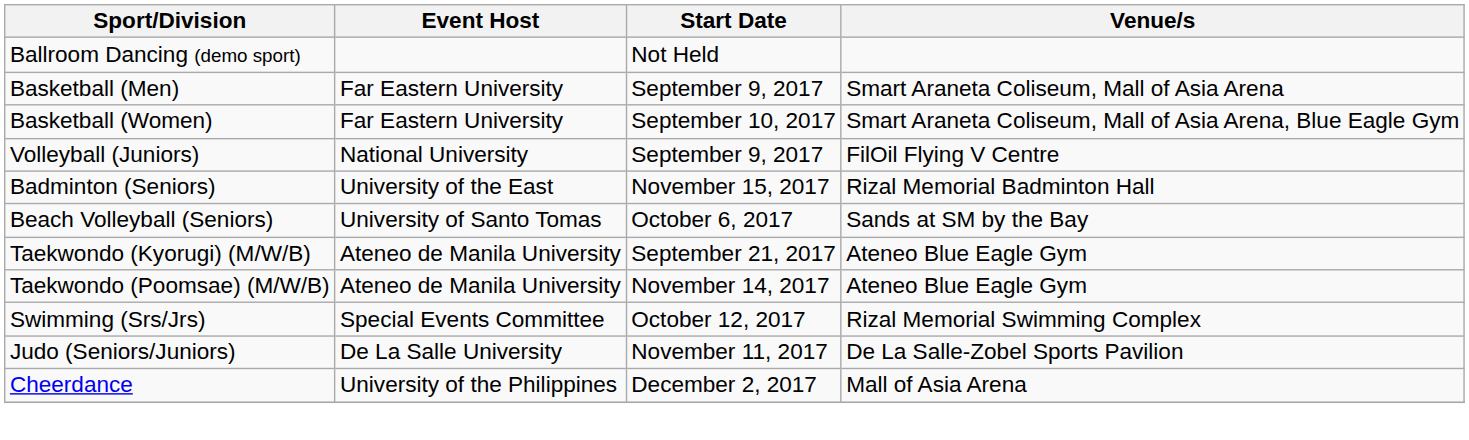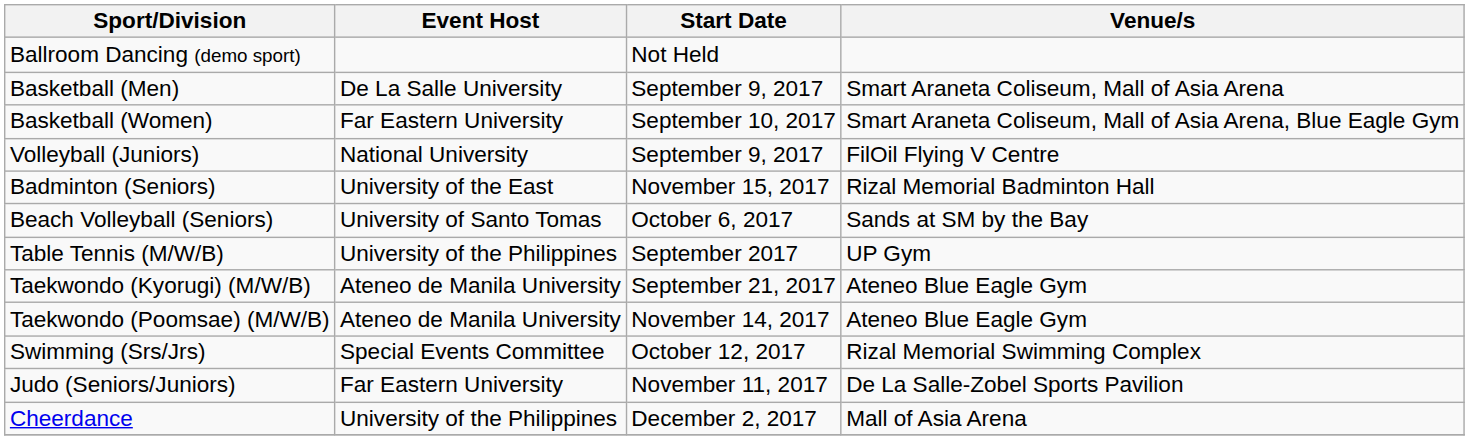Basketball (Men) | Event Host: Far Eastern University -> De La Salle University
+ row: Table Tennis (M/W/B) | University of the Philippines | September 2017 | UP Gym
Judo (Seniors/Juniors) | Event Host: De La Salle University -> Far Eastern University
